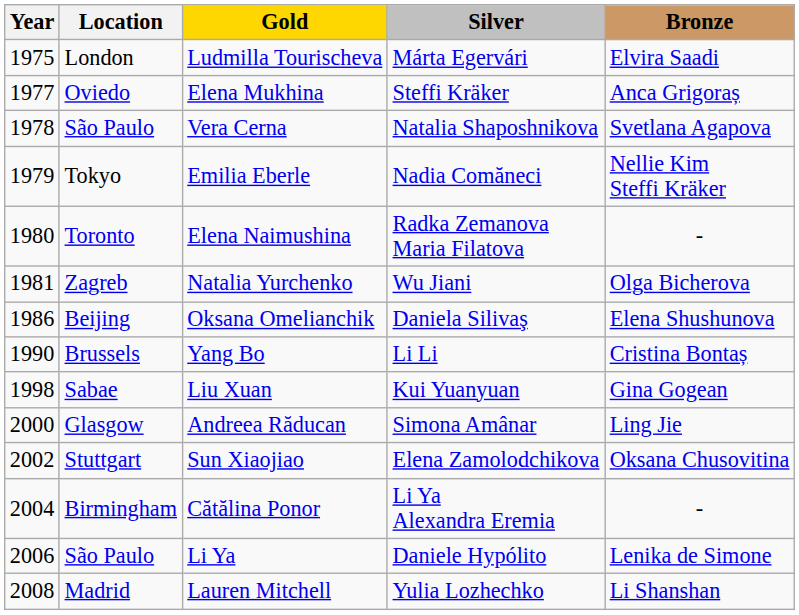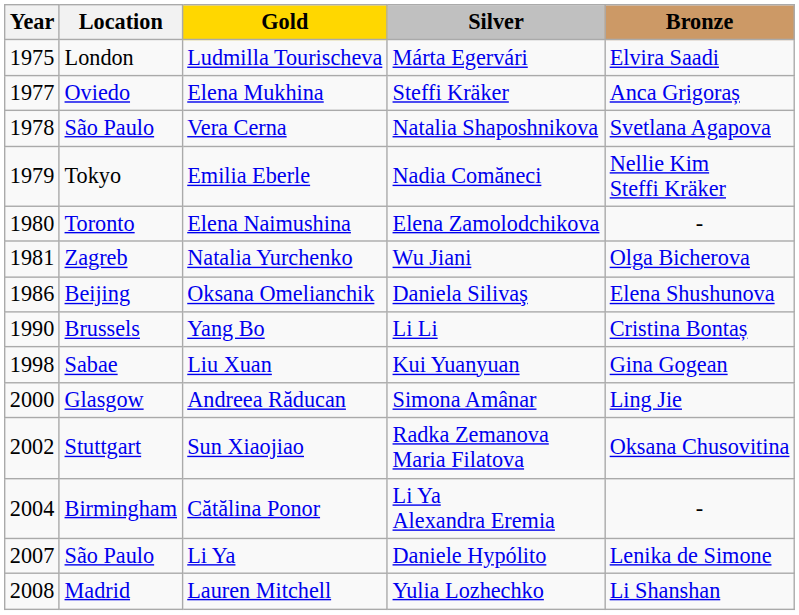Elena Naimushina | Silver: Radka Zemanova Maria Filatova -> Elena Zamolodchikova
Sun Xiaojiao | Silver: Elena Zamolodchikova -> Radka Zemanova Maria Filatova
Li Ya | Year: 2006 -> 2007
